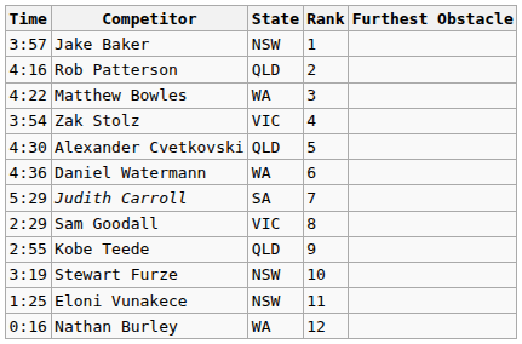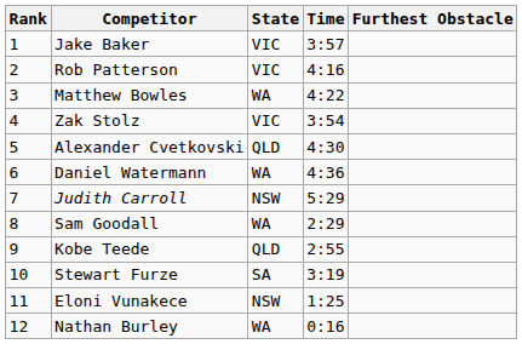columns swapped: Rank <-> Time
Jake Baker | State: NSW -> VIC
Rob Patterson | State: QLD -> VIC
Judith Carroll | State: SA -> NSW
Sam Goodall | State: VIC -> WA
Stewart Furze | State: NSW -> SA
